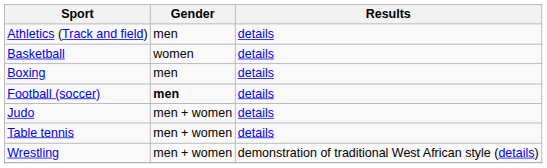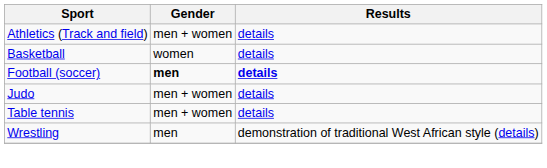Athletics (Track and field) | Gender: men -> men + women
- row: Boxing | men | details
Football (soccer) | Results: normal -> bold
Wrestling | Gender: men + women -> men
